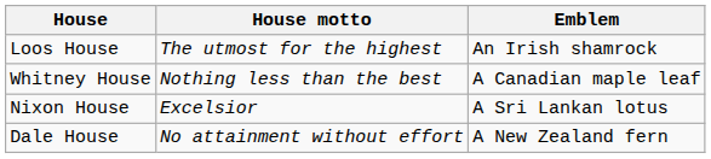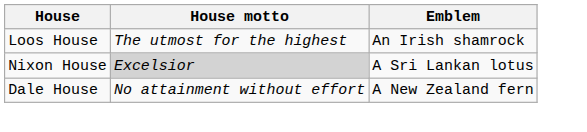- row: Whitney House | Nothing less than the best | A Canadian maple leaf
Nixon House | House motto: no background -> lightgrey background
